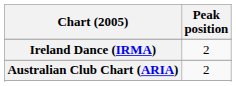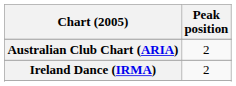rows swapped: Australian Club Chart (ARIA) <-> Ireland Dance (IRMA)
